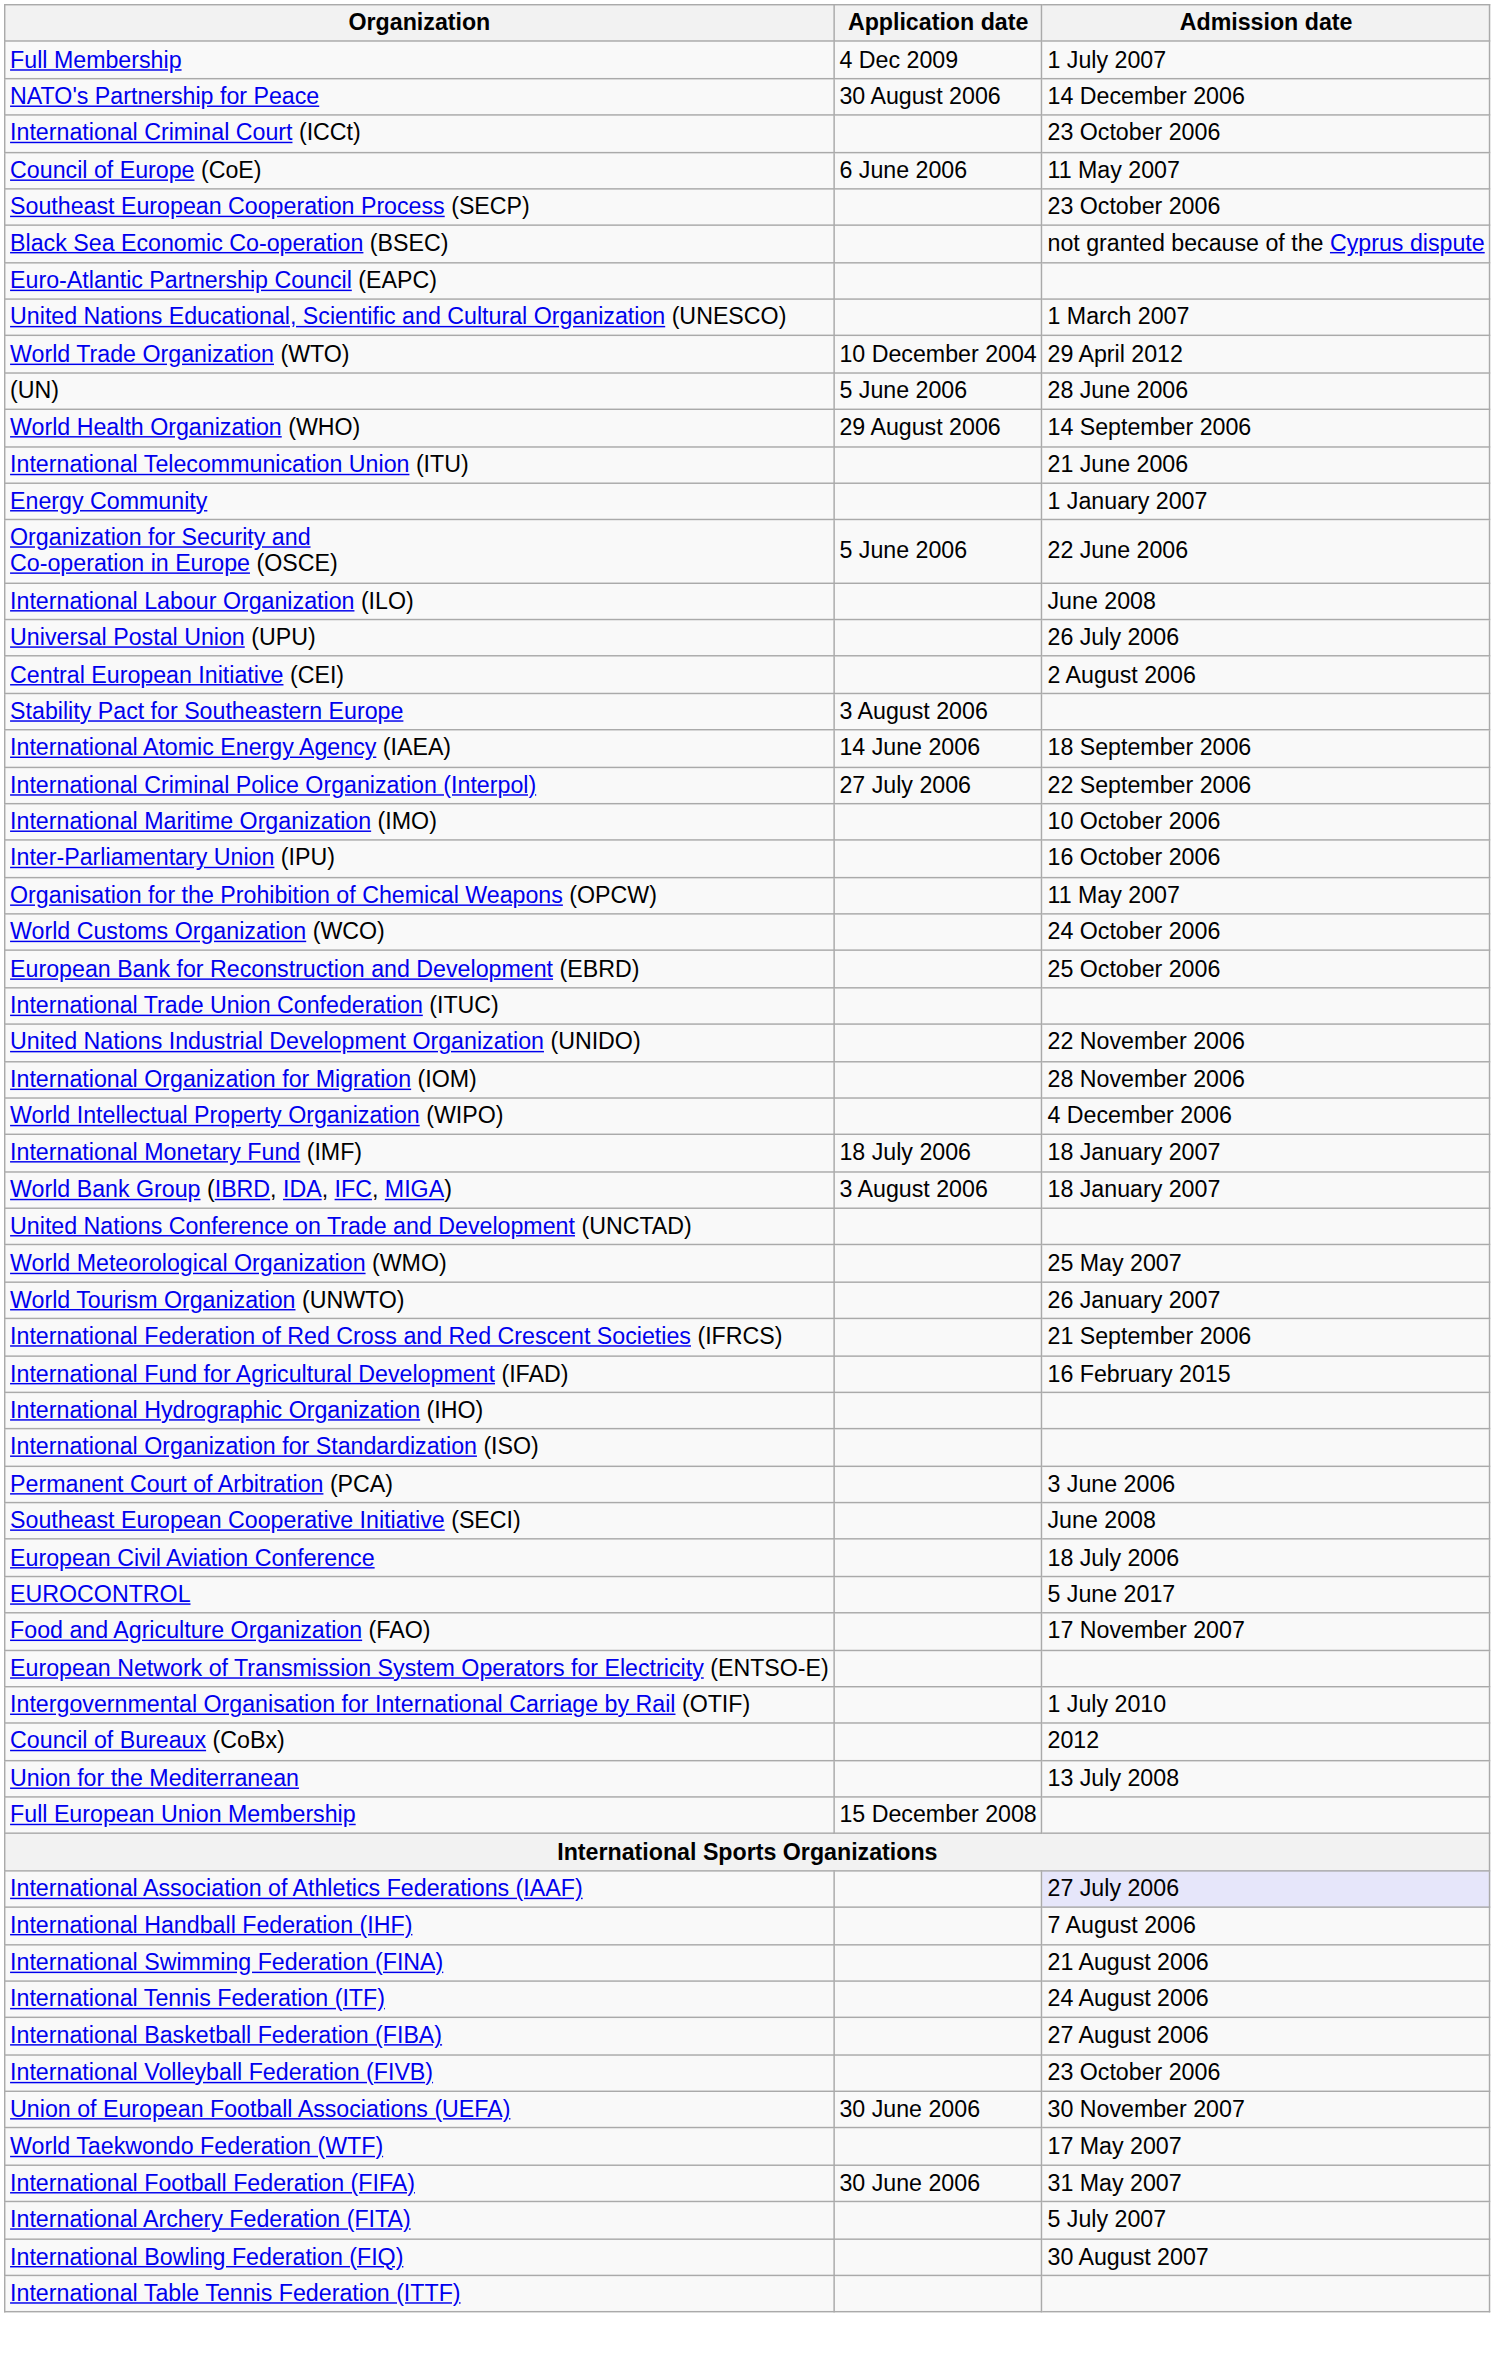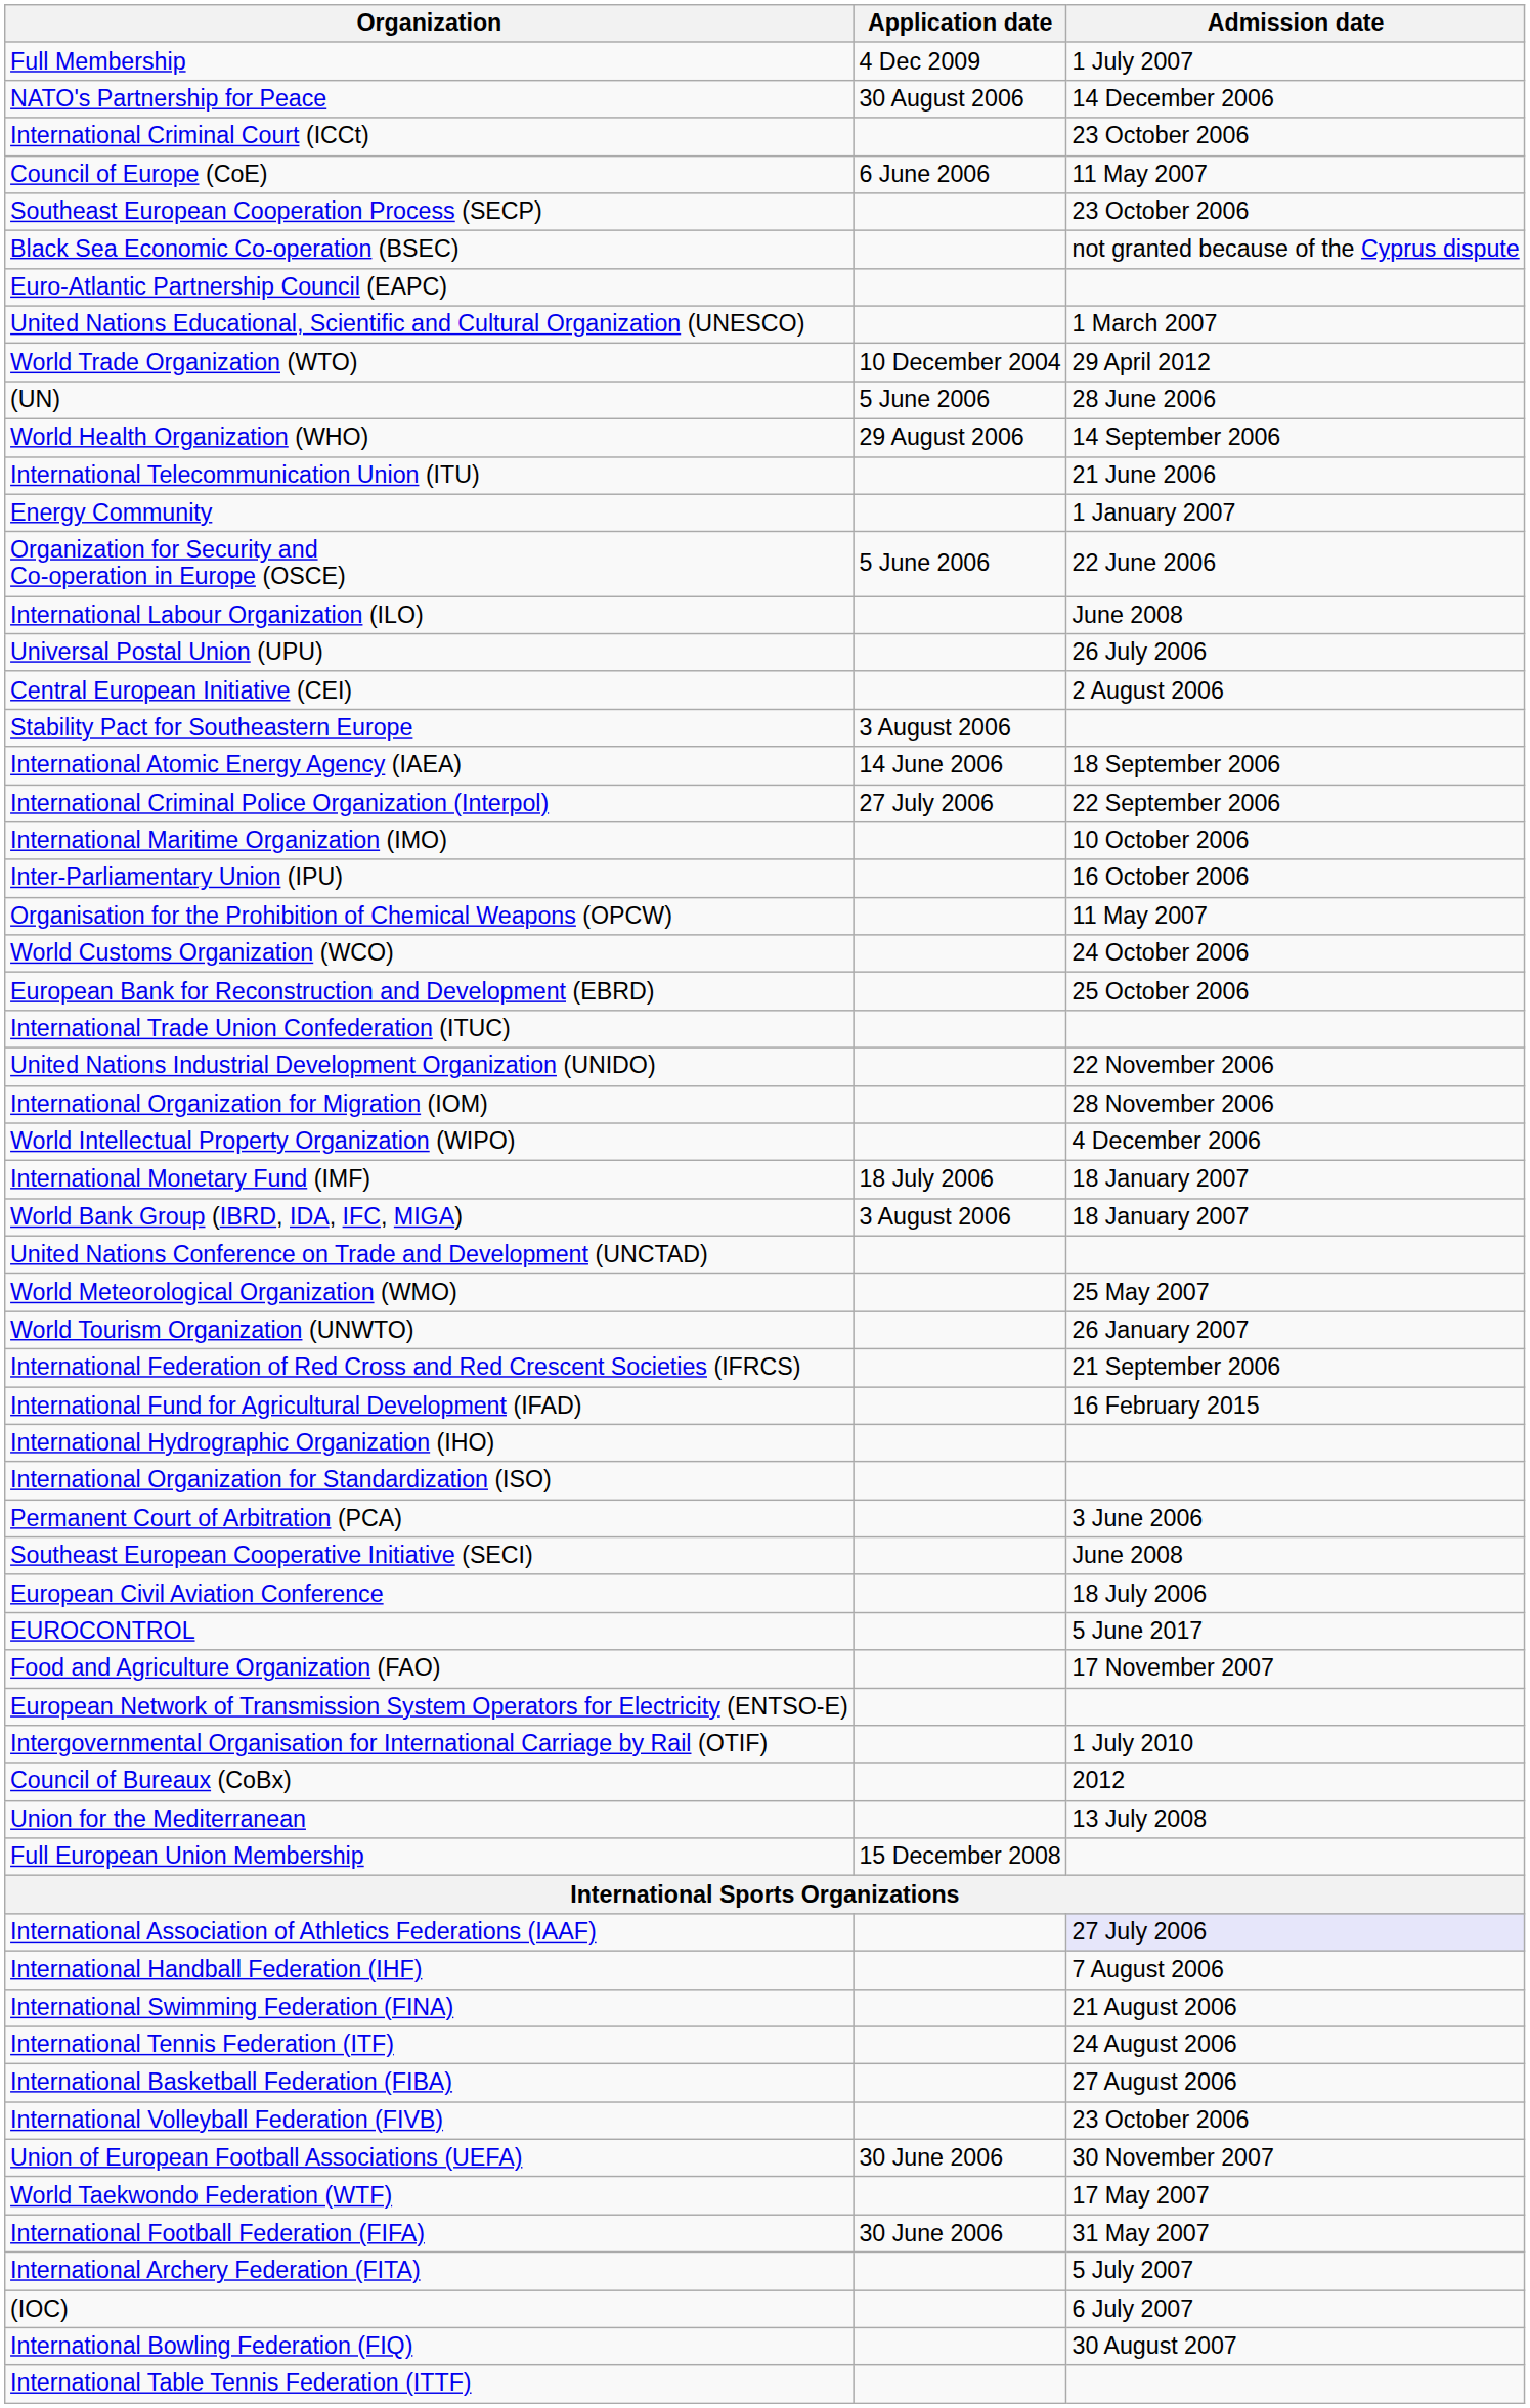+ row: (IOC) | 6 July 2007
